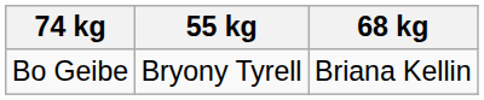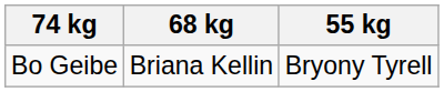columns swapped: 68 kg <-> 55 kg
